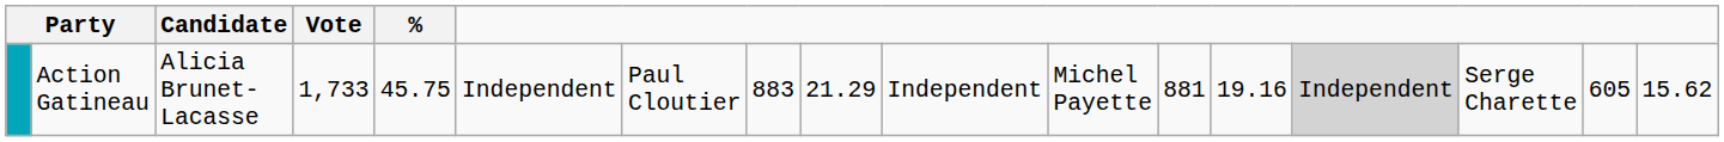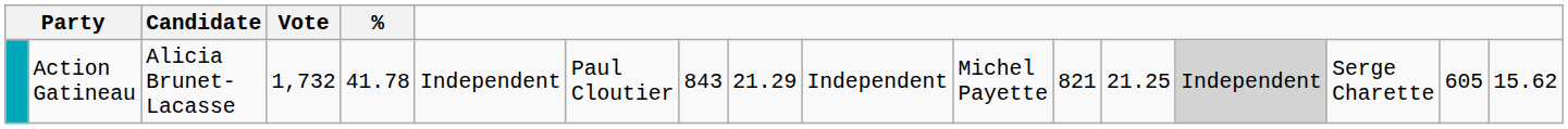Action Gatineau | Vote: 1,733 -> 1,732
Action Gatineau | %: 45.75 -> 41.78
Action Gatineau | column 8: 883 -> 843
Action Gatineau | column 12: 881 -> 821
Action Gatineau | column 13: 19.16 -> 21.25
